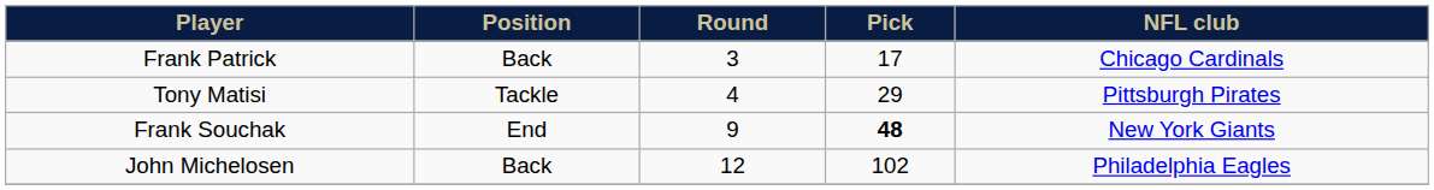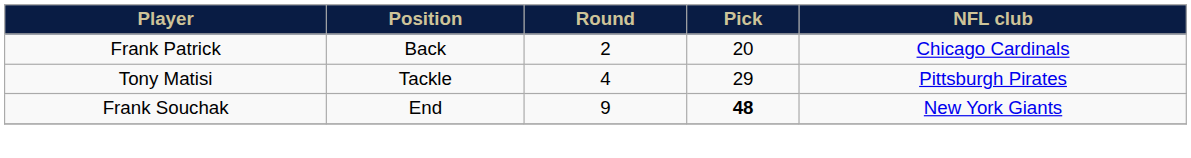Frank Patrick | Round: 3 -> 2
Frank Patrick | Pick: 17 -> 20
- row: John Michelosen | Back | 12 | 102 | Philadelphia Eagles
